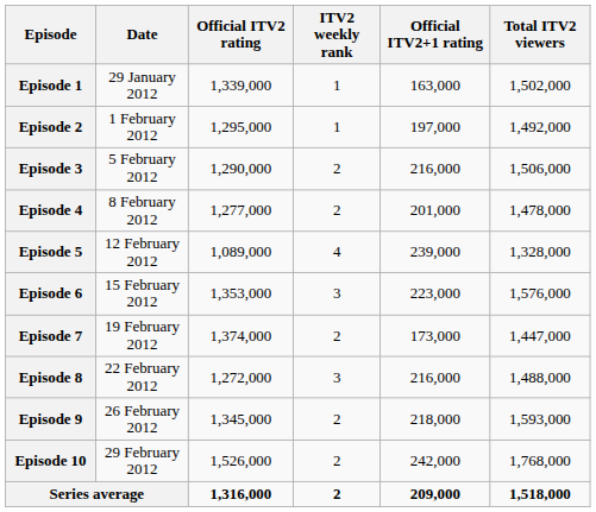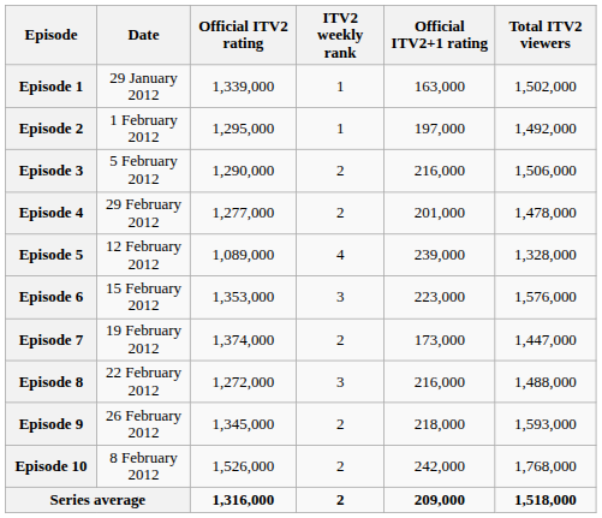Episode 4 | Date: 8 February 2012 -> 29 February 2012
Episode 10 | Date: 29 February 2012 -> 8 February 2012
